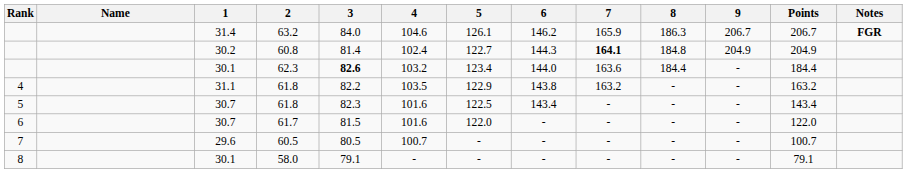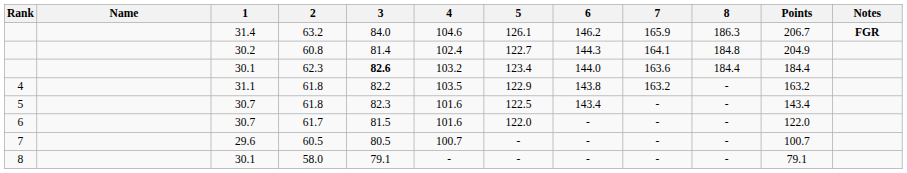- column: 9 | 206.7 | 204.9 | - | - | - | - | - | -
60.8 | 7: bold -> normal
